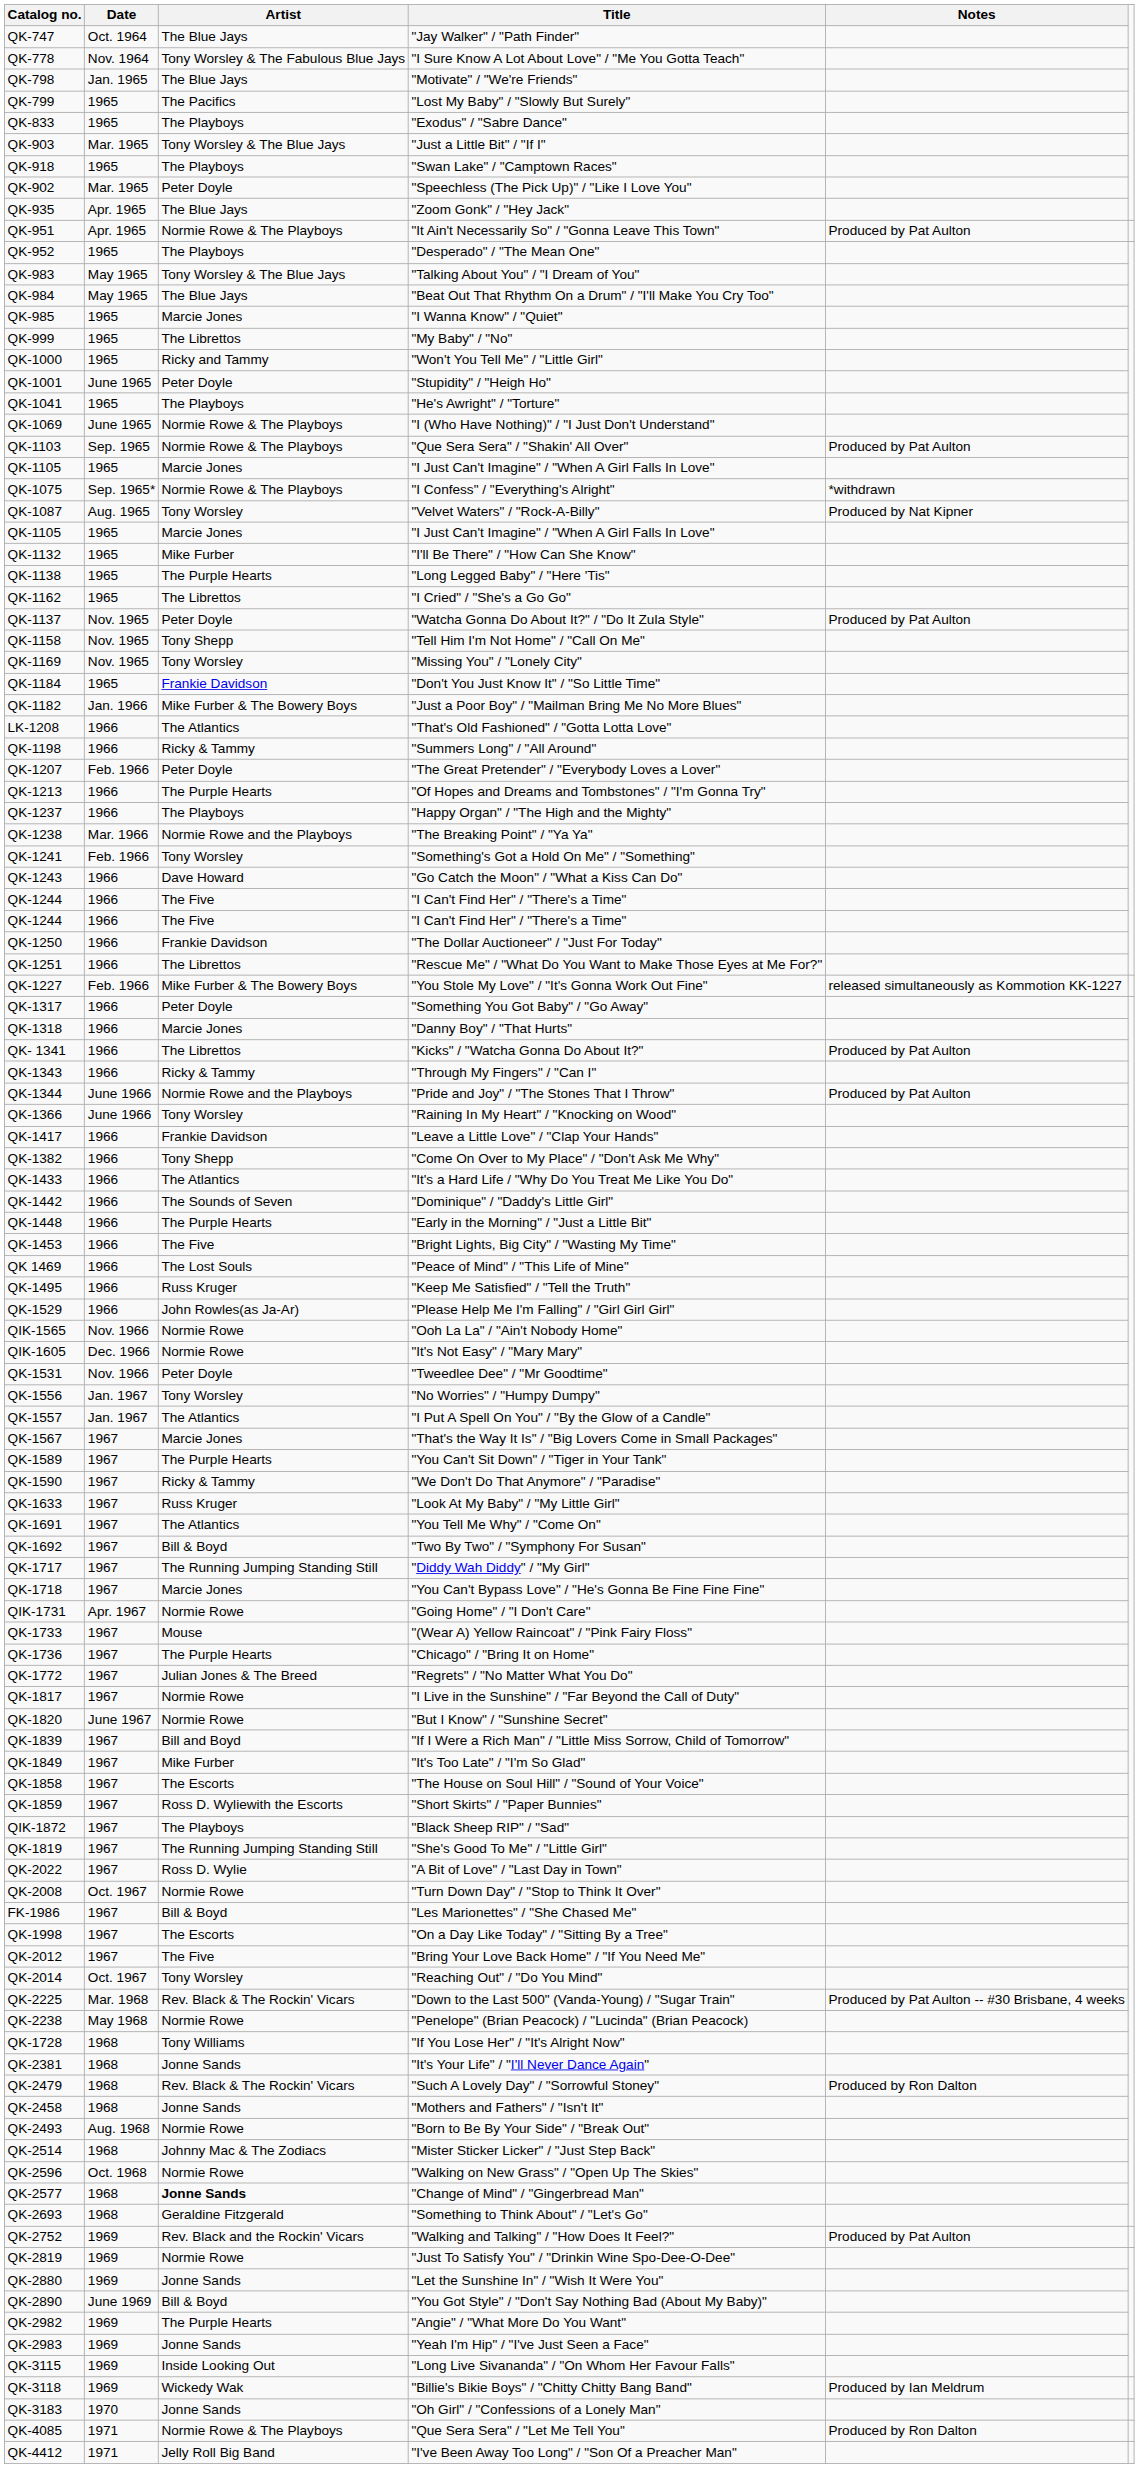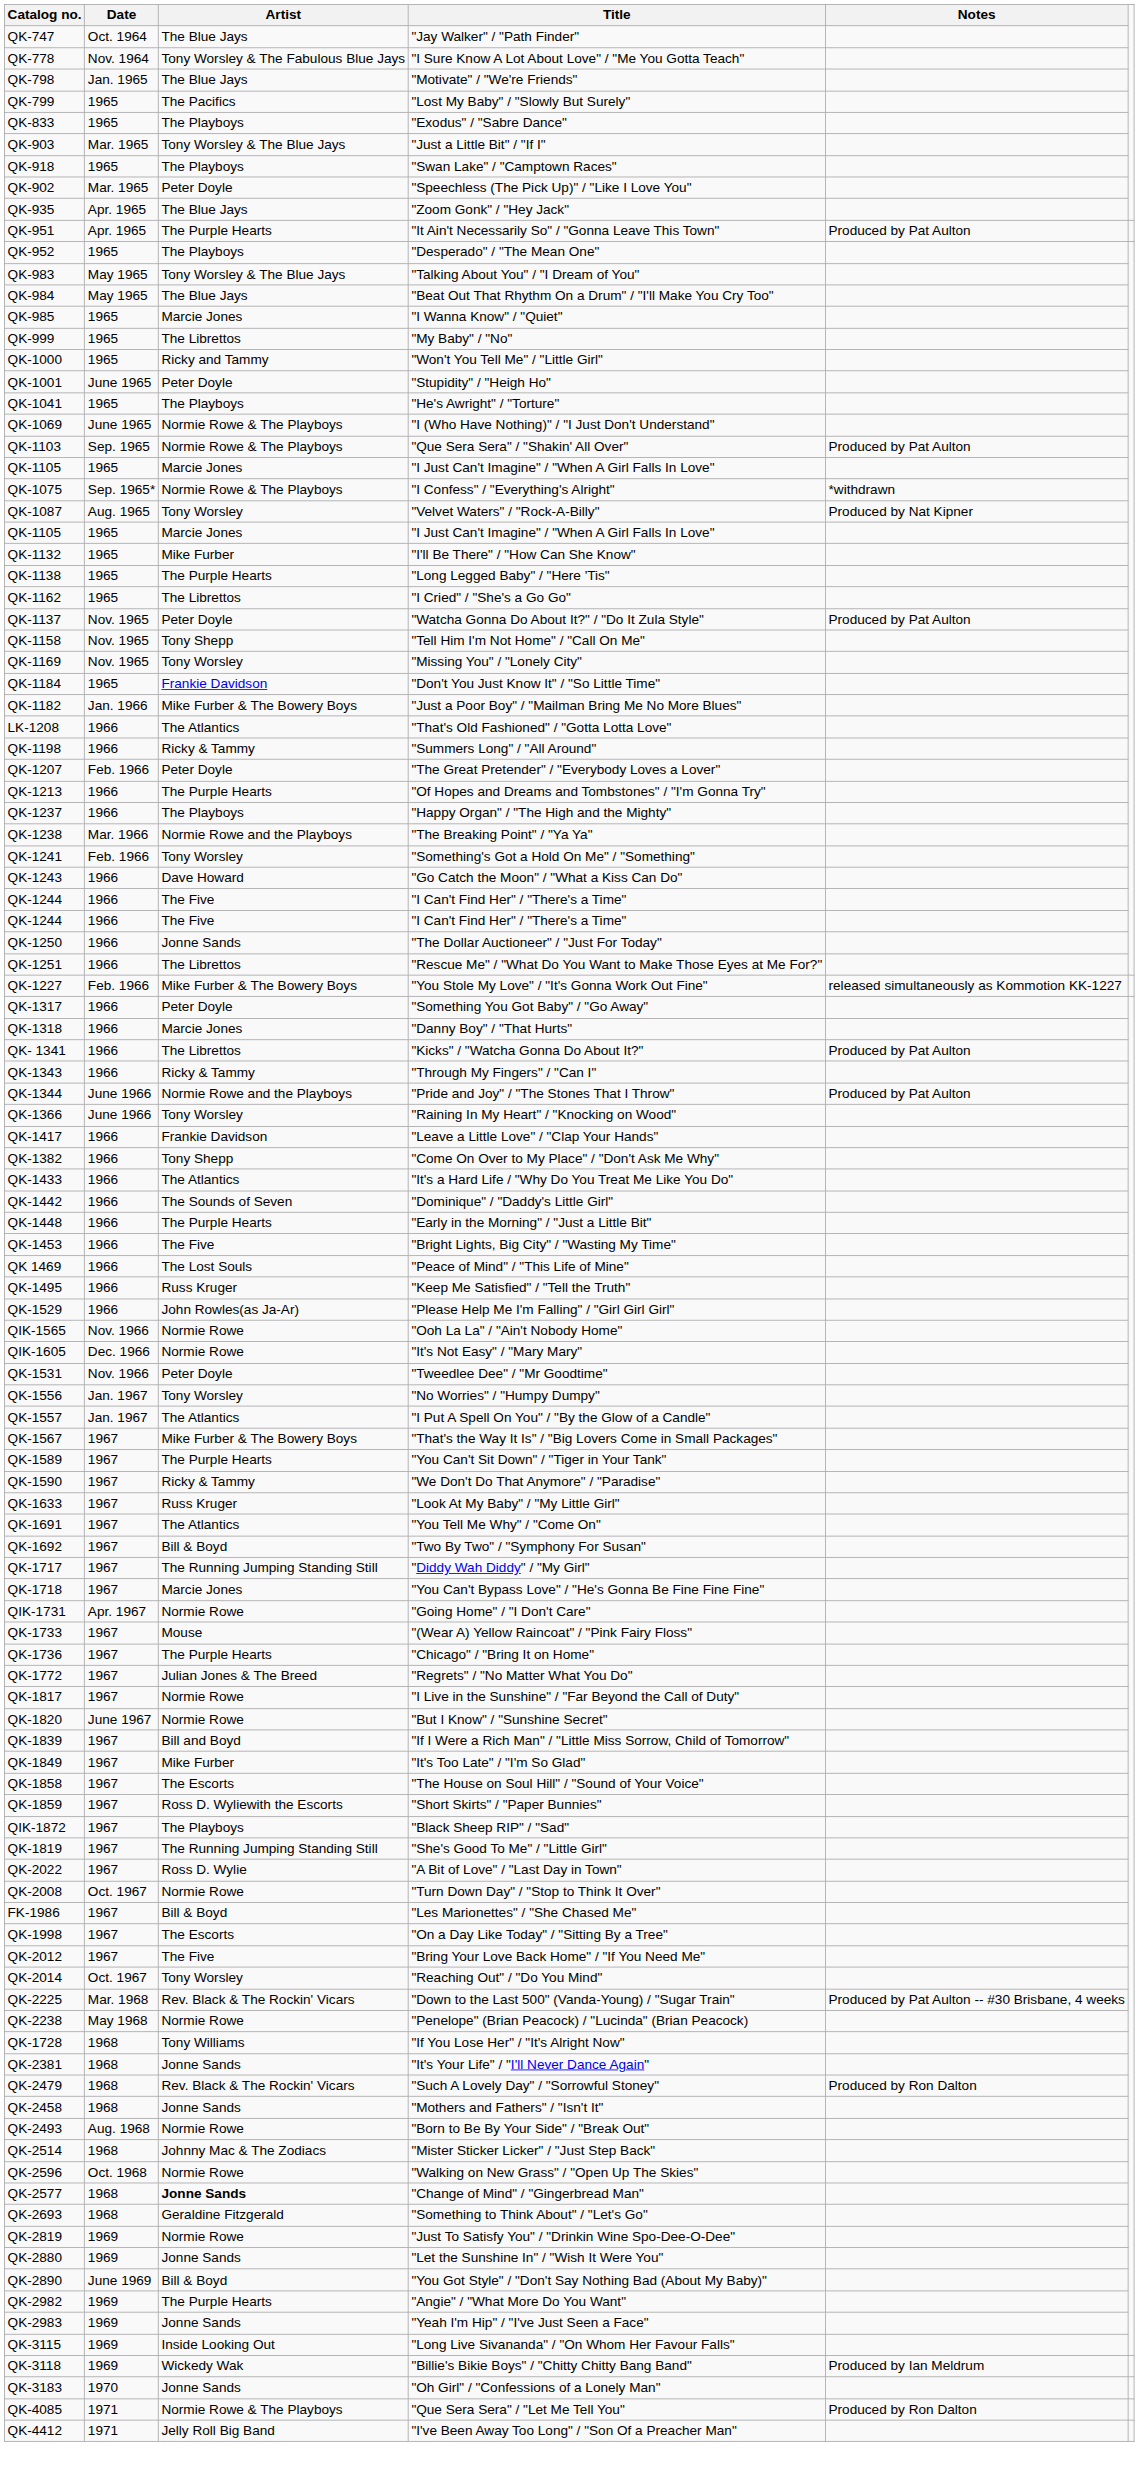QK-951 | Artist: Normie Rowe & The Playboys -> The Purple Hearts
QK-1250 | Artist: Frankie Davidson -> Jonne Sands
QK-1567 | Artist: Marcie Jones -> Mike Furber & The Bowery Boys
- row: QK-2752 | 1969 | Rev. Black and the Rockin' Vicars | "Walking and Talking" / "How Does It Feel?" | Produced by Pat Aulton
